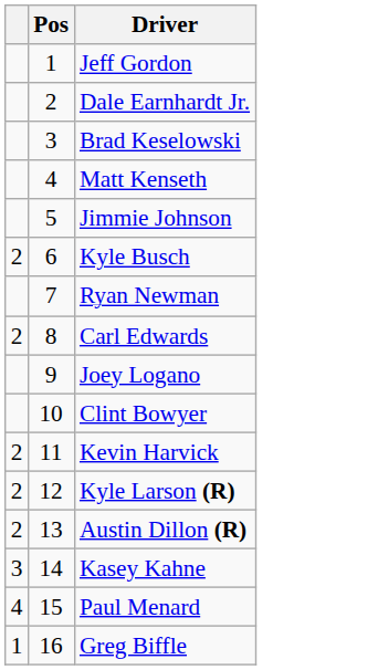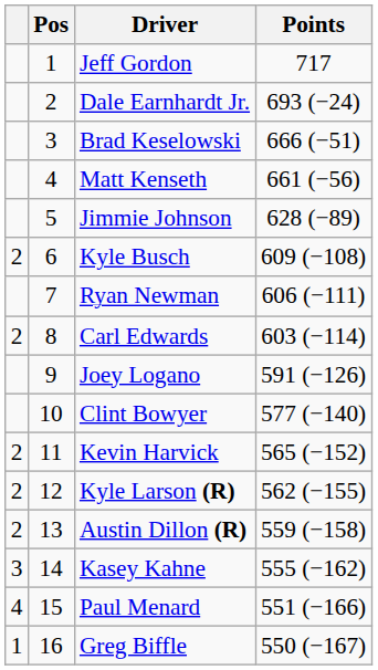+ column: Points | 717 | 693 (−24) | 666 (−51) | 661 (−56) | 628 (−89) | 609 (−108) | 606 (−111) | 603 (−114) | 591 (−126) | 577 (−140) | 565 (−152) | 562 (−155) | 559 (−158) | 555 (−162) | 551 (−166) | 550 (−167)
